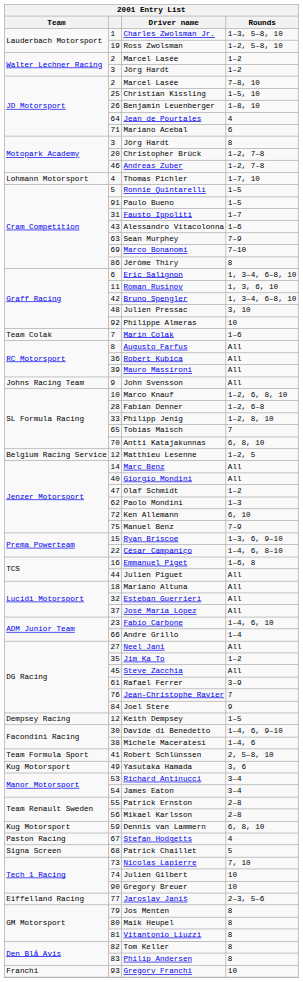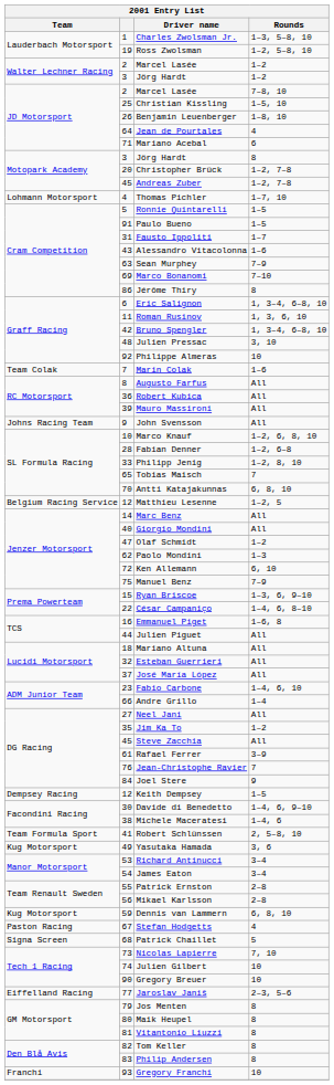Andreas Zuber | column 2: 46 -> 45
